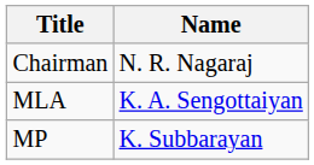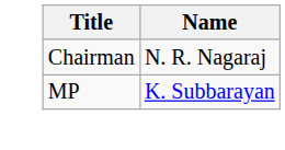- row: MLA | K. A. Sengottaiyan
